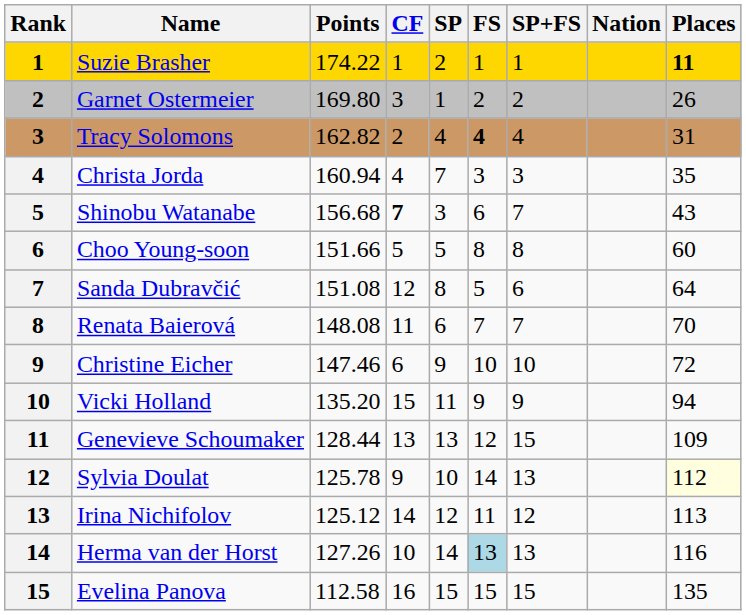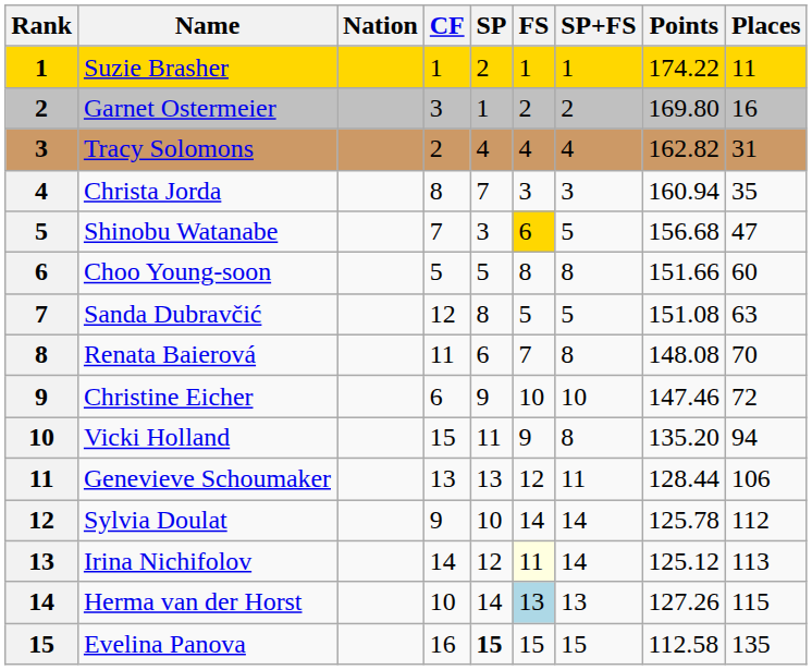columns swapped: Nation <-> Points
Suzie Brasher | Places: bold -> normal
Garnet Ostermeier | Places: 26 -> 16
Tracy Solomons | FS: bold -> normal
Christa Jorda | CF: 4 -> 8
Shinobu Watanabe | CF: bold -> normal
Shinobu Watanabe | FS: no background -> gold background
Shinobu Watanabe | SP+FS: 7 -> 5
Shinobu Watanabe | Places: 43 -> 47
Sanda Dubravčić | SP+FS: 6 -> 5
Sanda Dubravčić | Places: 64 -> 63
Renata Baierová | SP+FS: 7 -> 8
Vicki Holland | SP+FS: 9 -> 8
Genevieve Schoumaker | SP+FS: 15 -> 11
Genevieve Schoumaker | Places: 109 -> 106
Sylvia Doulat | SP+FS: 13 -> 14
Sylvia Doulat | Places: lightyellow background -> no background
Irina Nichifolov | FS: no background -> lightyellow background
Irina Nichifolov | SP+FS: 12 -> 14
Herma van der Horst | Places: 116 -> 115
Evelina Panova | SP: normal -> bold
